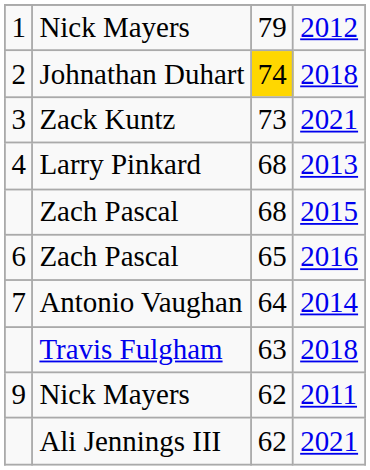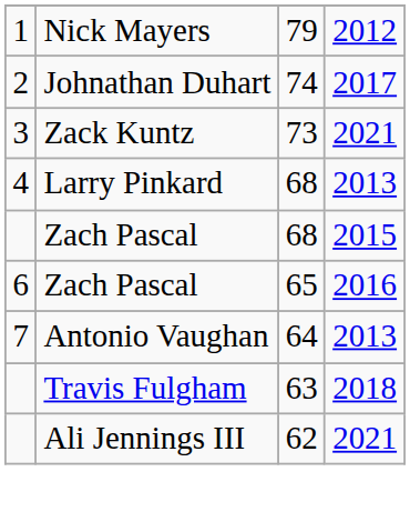2 | column 3: gold background -> no background
2 | column 4: 2018 -> 2017
7 | column 4: 2014 -> 2013
- row: 9 | Nick Mayers | 62 | 2011
